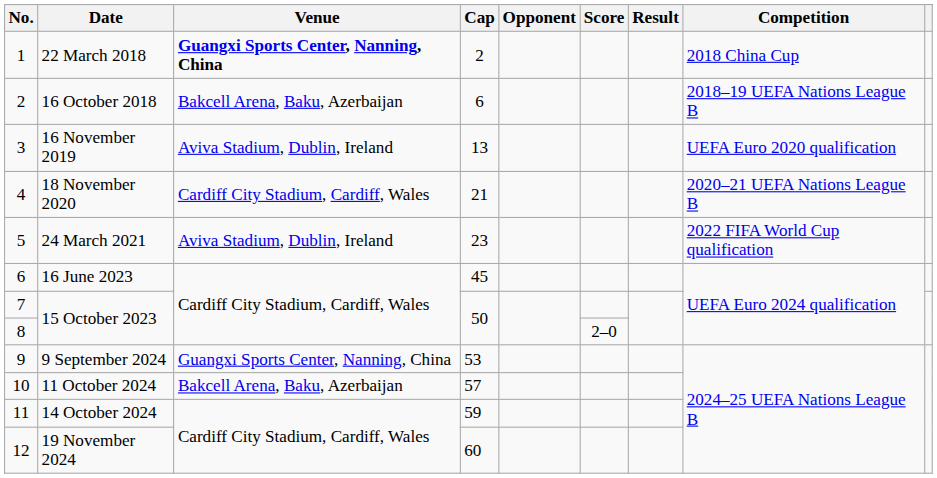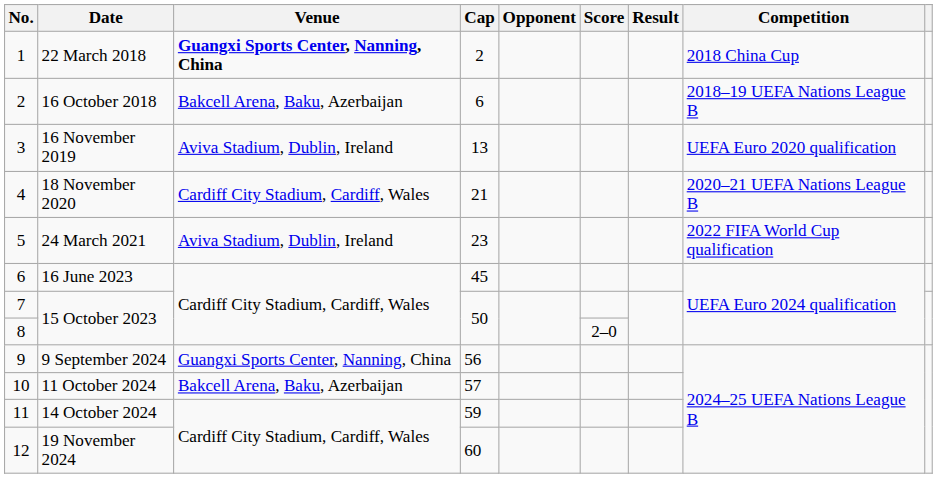9 September 2024 | Cap: 53 -> 56
